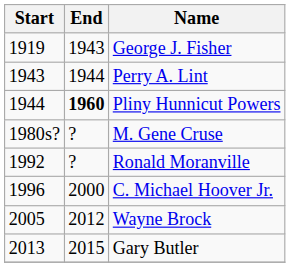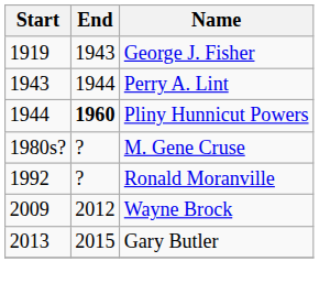- row: 1996 | 2000 | C. Michael Hoover Jr.
Wayne Brock | Start: 2005 -> 2009
